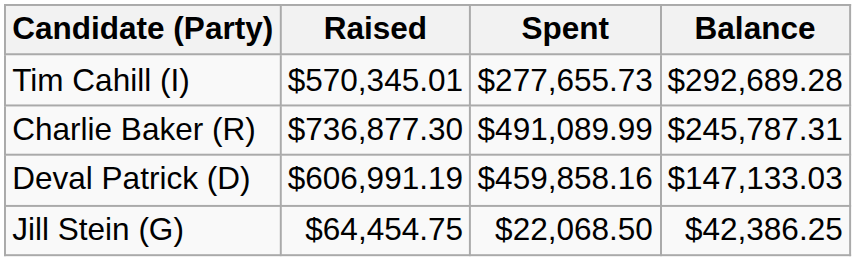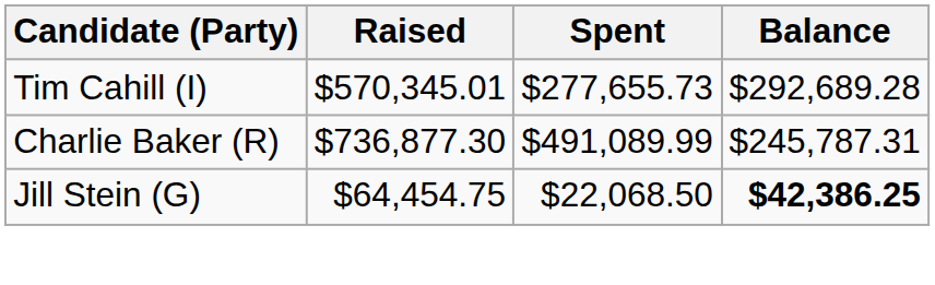- row: Deval Patrick (D) | $606,991.19 | $459,858.16 | $147,133.03
Jill Stein (G) | Balance: normal -> bold
